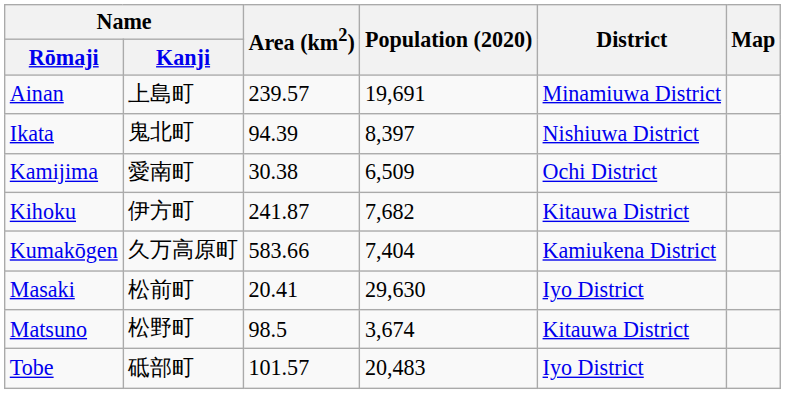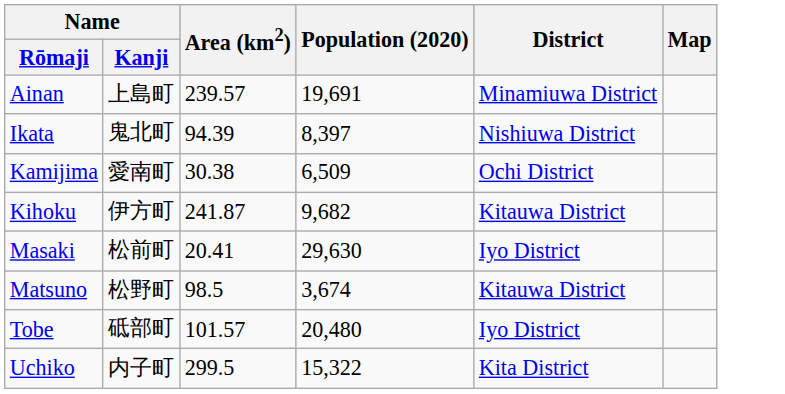Kihoku | Population (2020): 7,682 -> 9,682
- row: Kumakōgen | 久万高原町 | 583.66 | 7,404 | Kamiukena District
Tobe | Population (2020): 20,483 -> 20,480
+ row: Uchiko | 内子町 | 299.5 | 15,322 | Kita District
